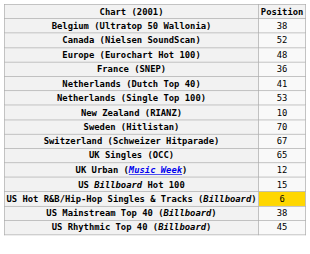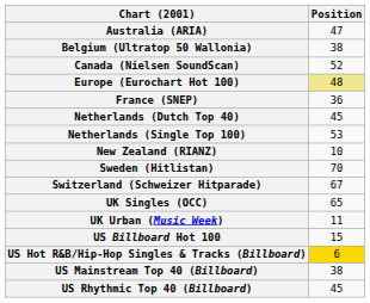+ row: Australia (ARIA) | 47
Europe (Eurochart Hot 100) | Position: no background -> khaki background
Netherlands (Dutch Top 40) | Position: 41 -> 45
UK Urban (Music Week) | Position: 12 -> 11
